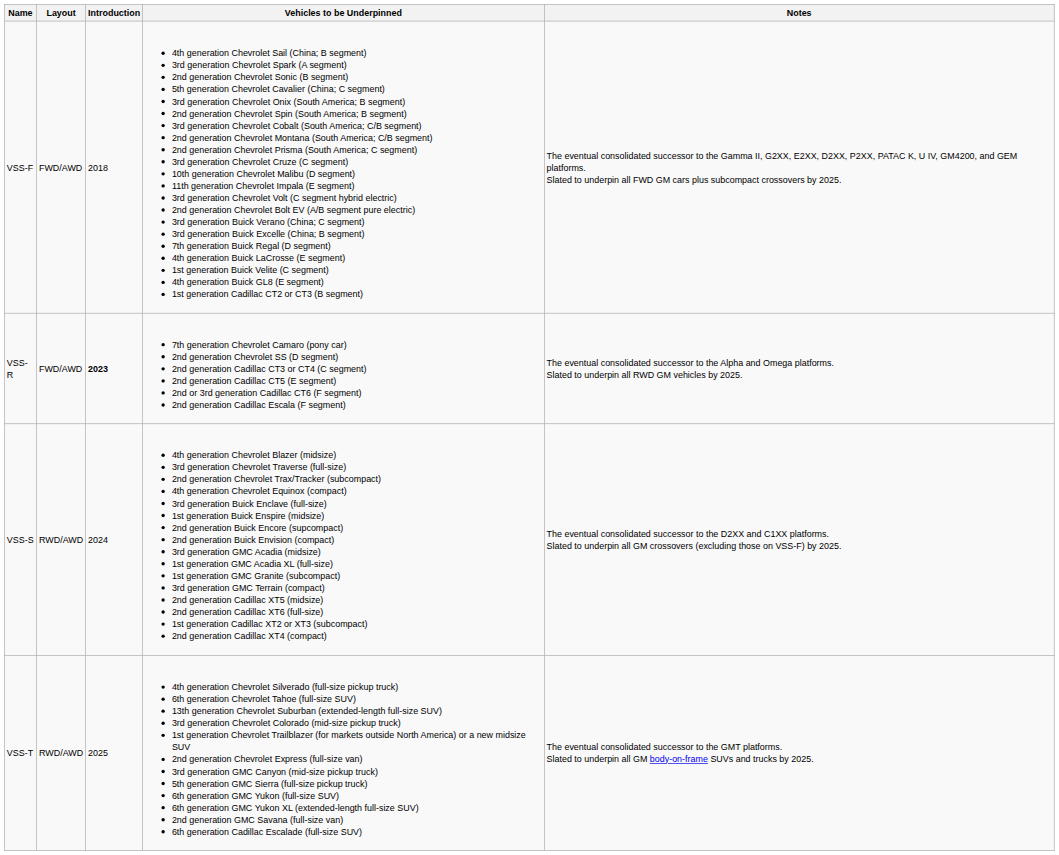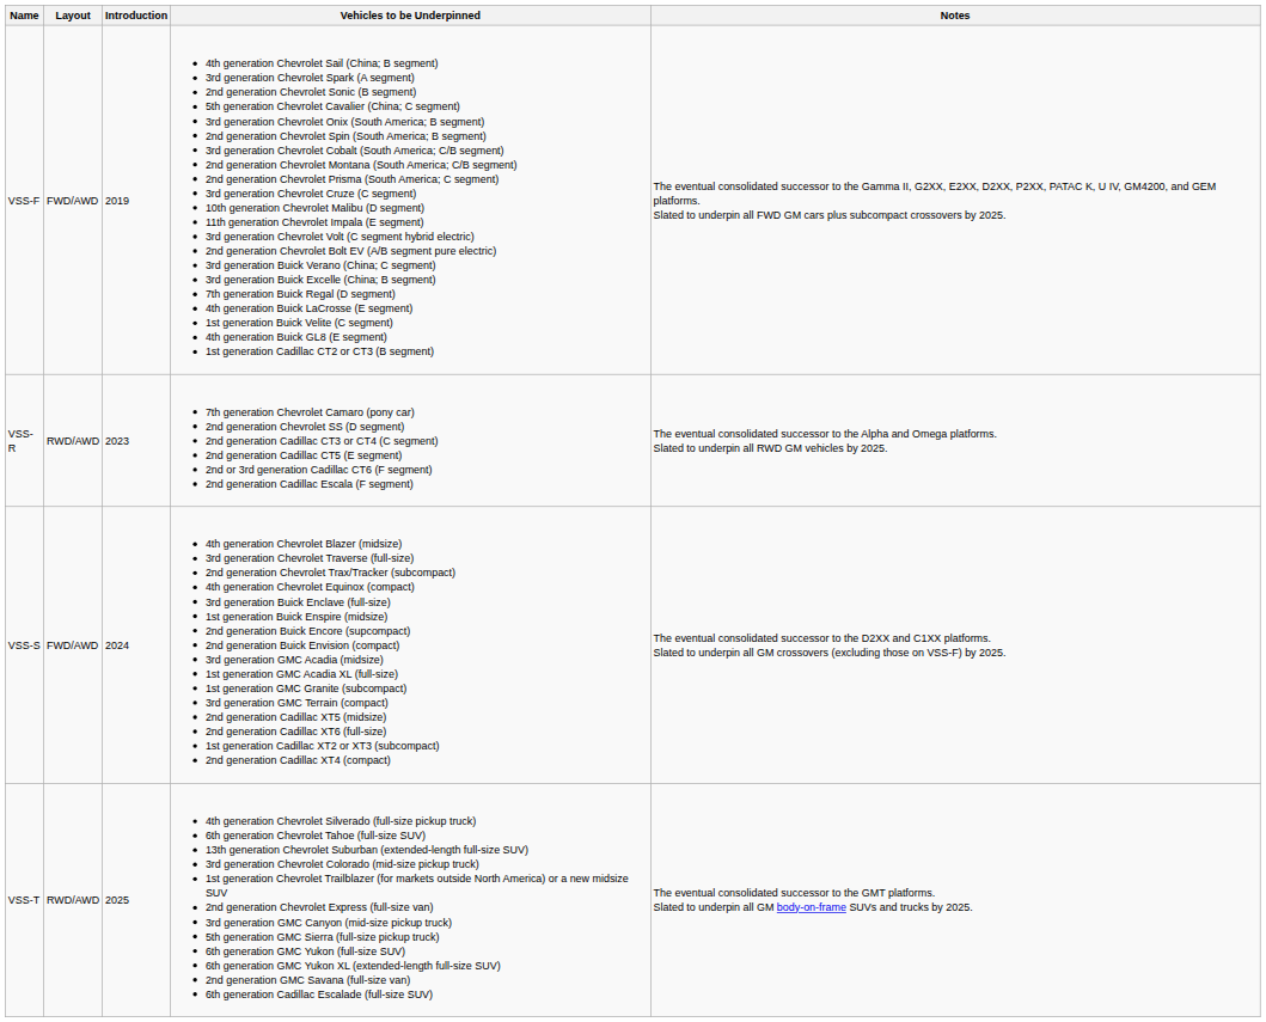VSS-F | Introduction: 2018 -> 2019
VSS-R | Layout: FWD/AWD -> RWD/AWD
VSS-R | Introduction: bold -> normal
VSS-S | Layout: RWD/AWD -> FWD/AWD
